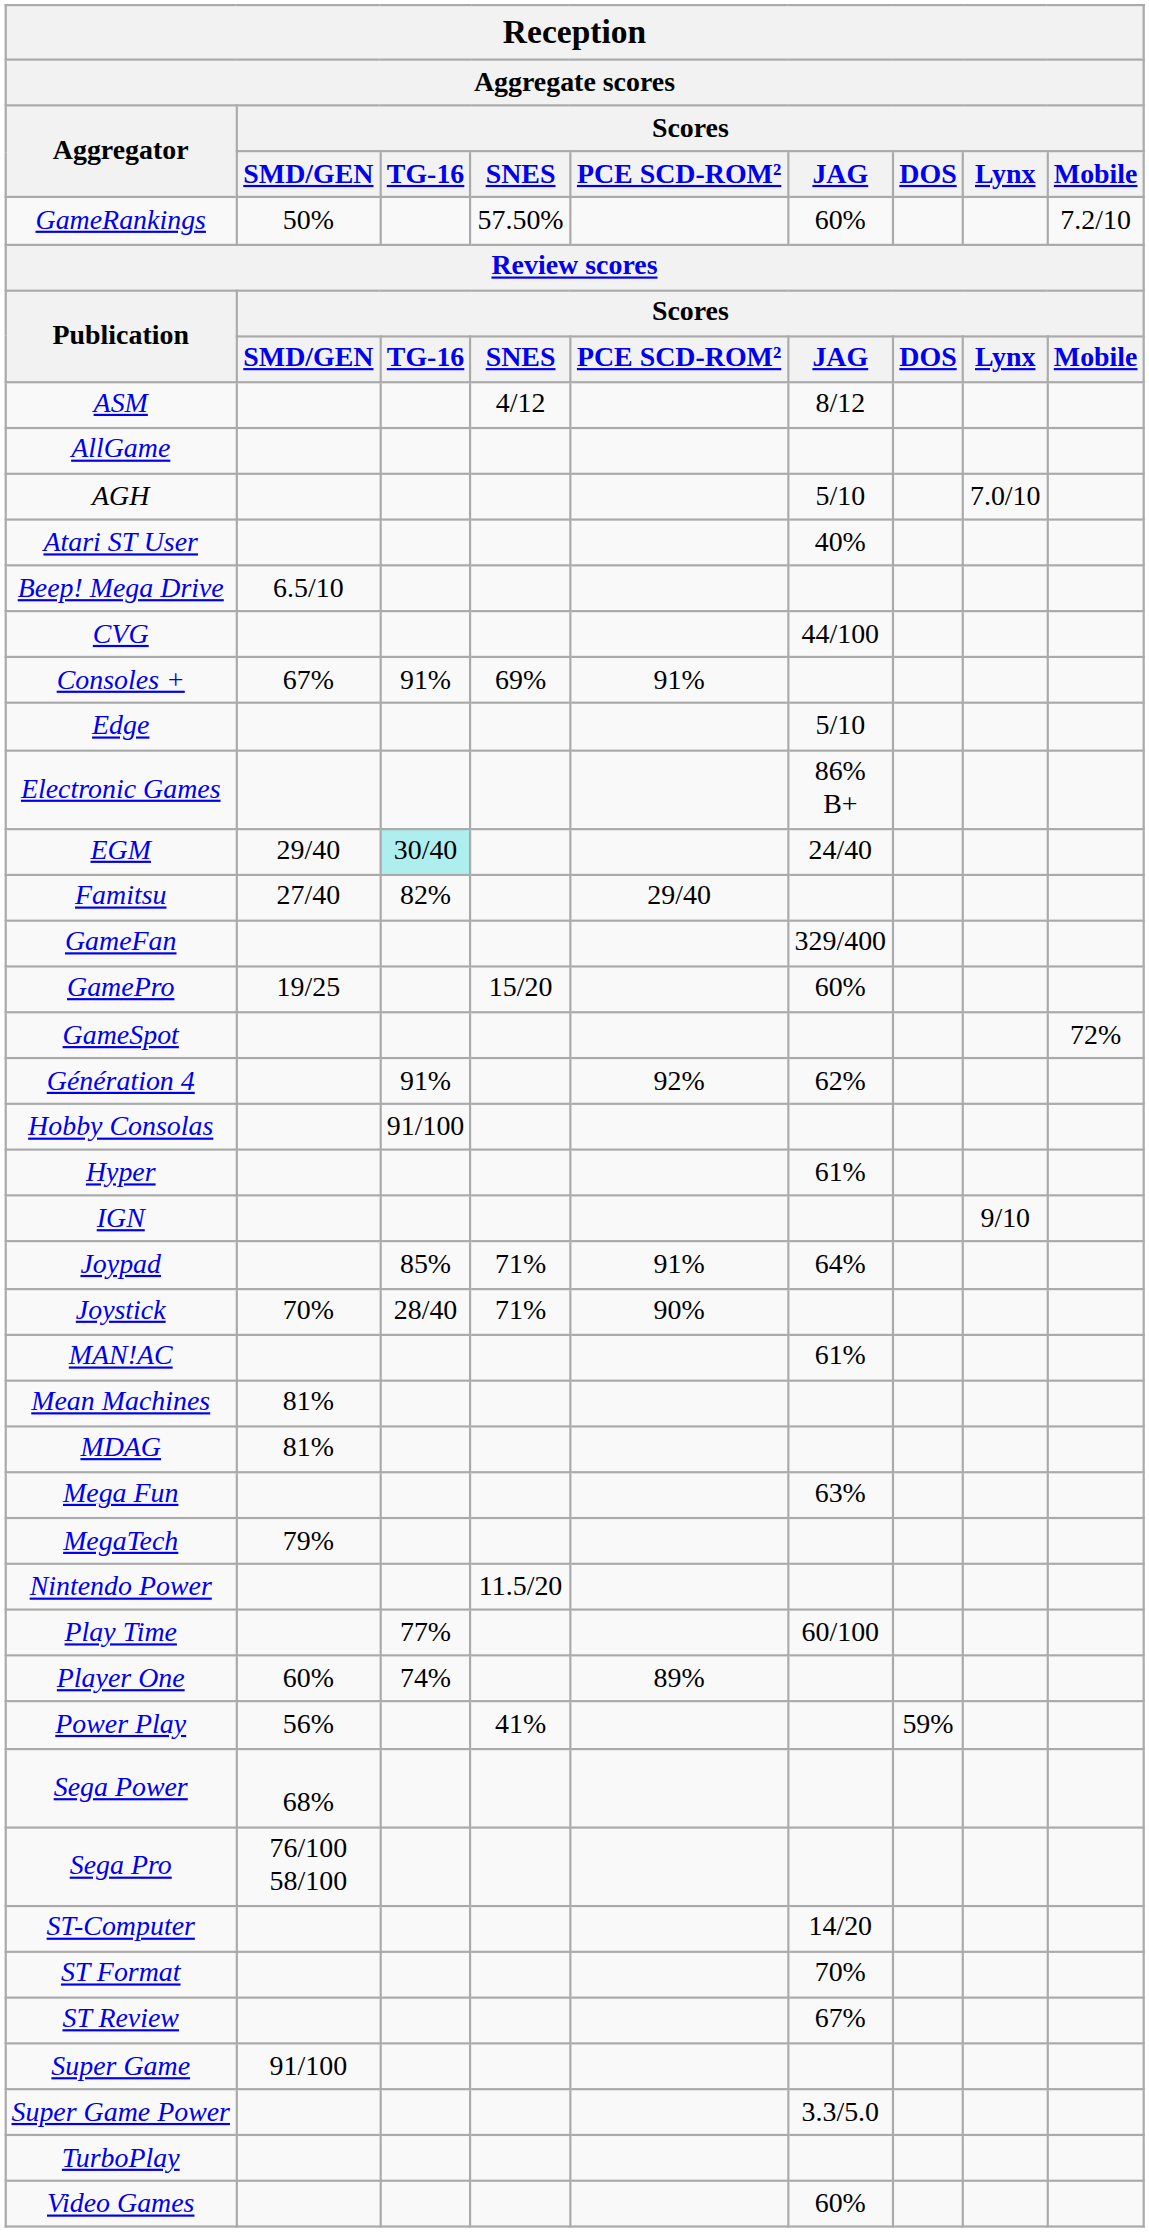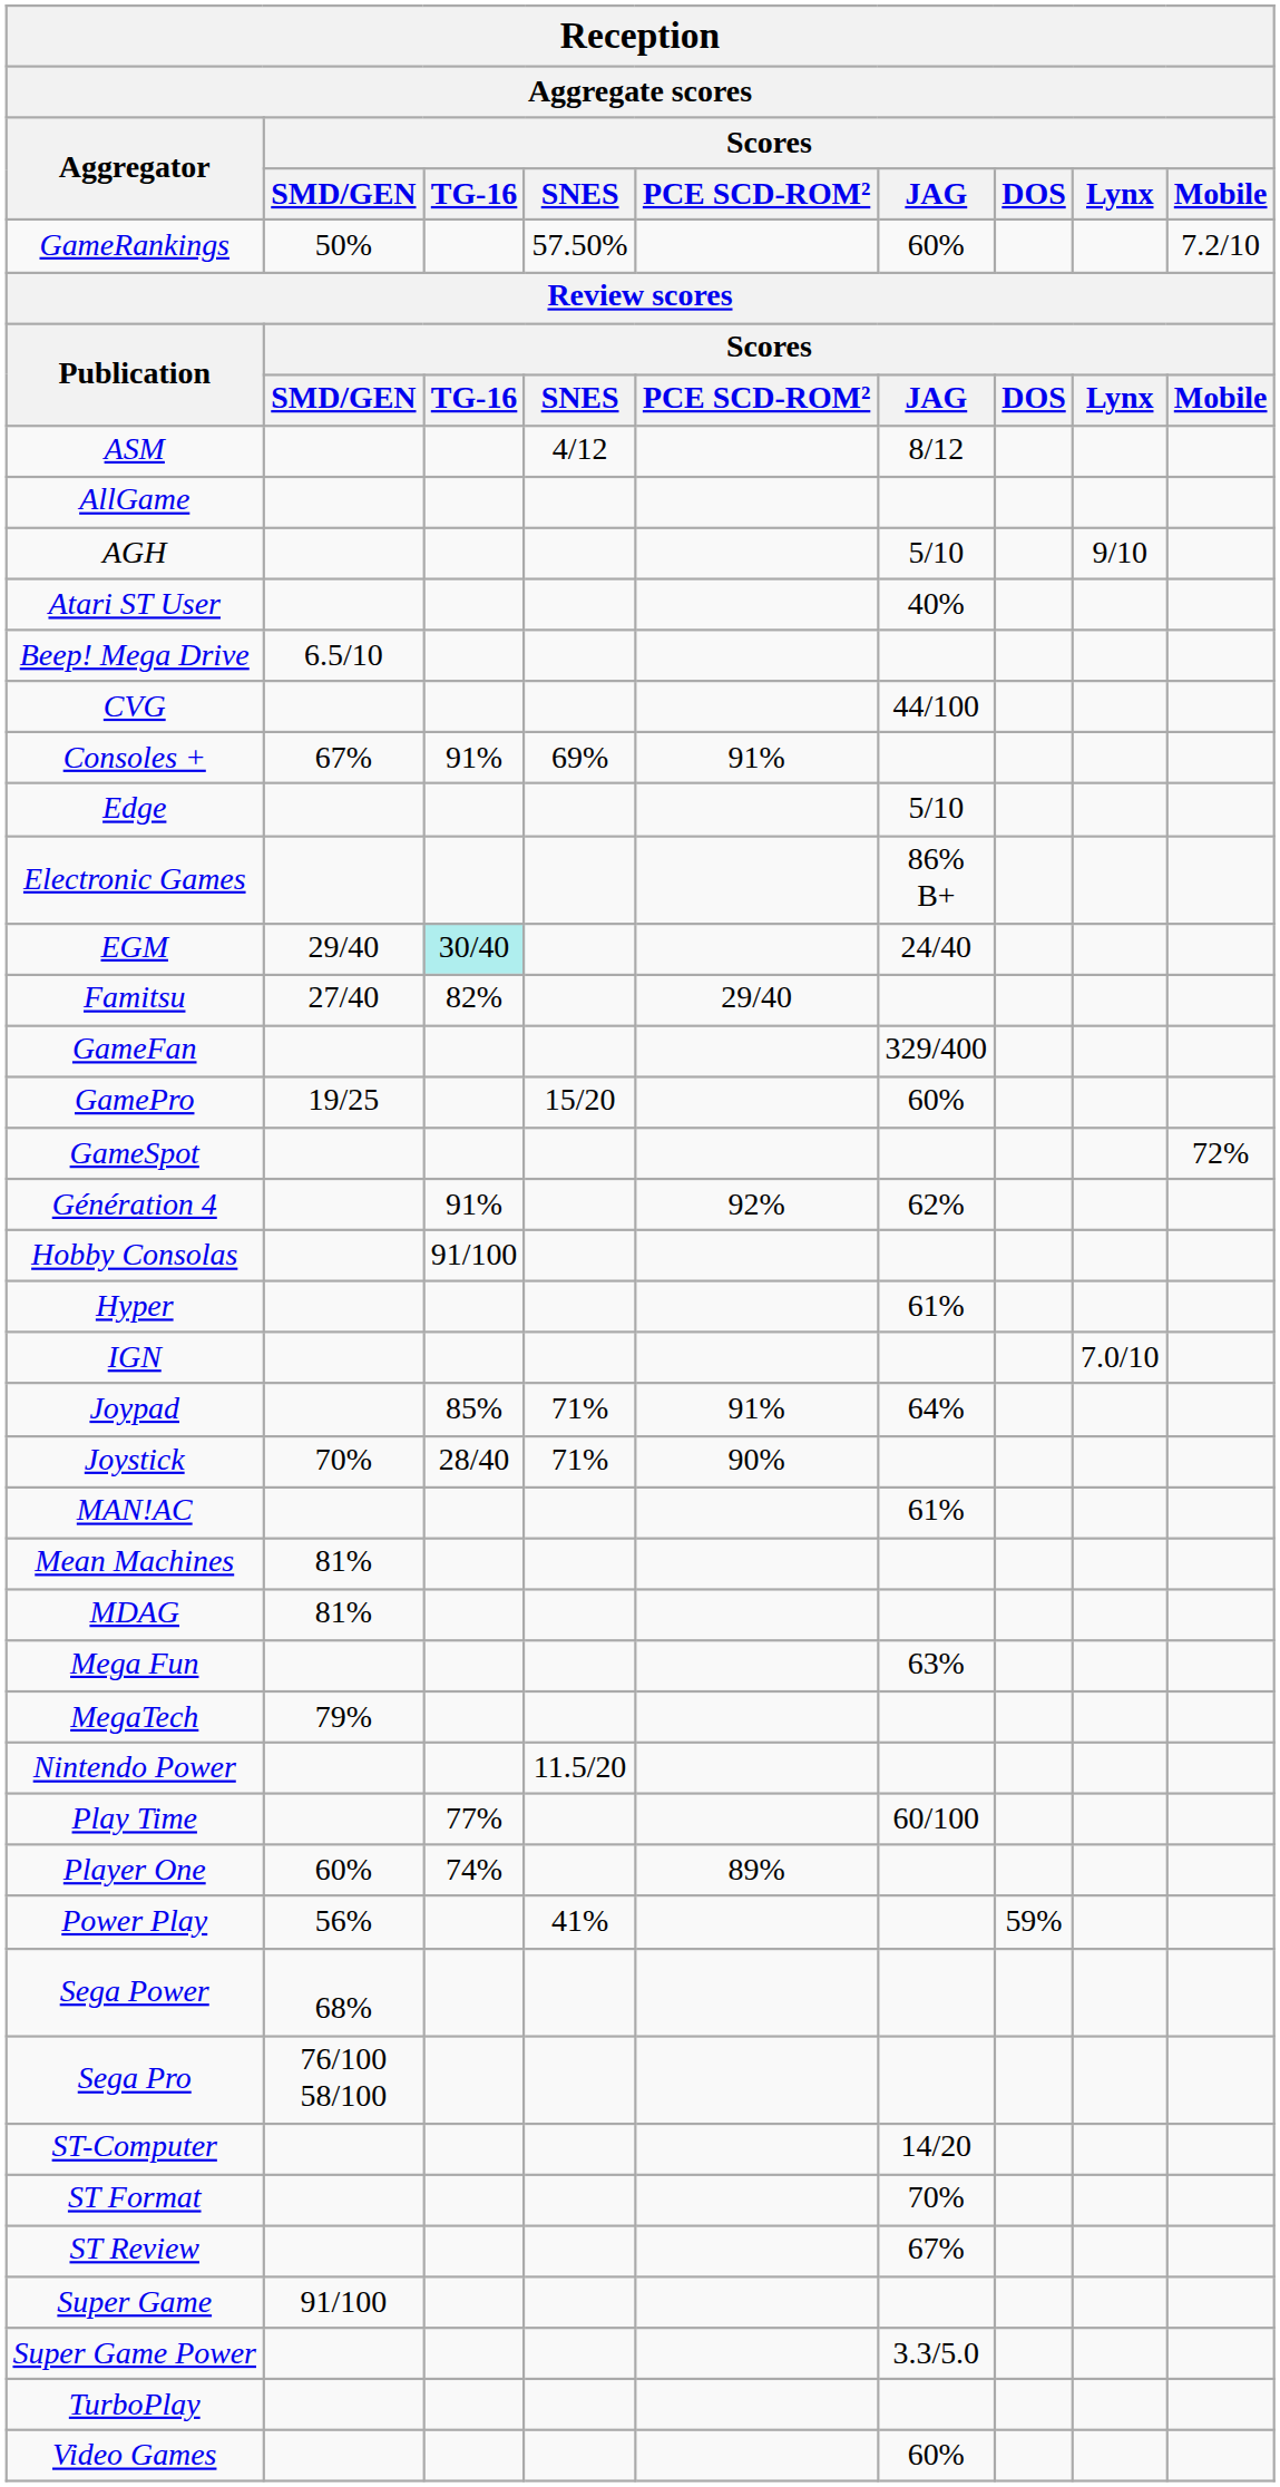AGH | Reception / Aggregate scores / Scores / Lynx: 7.0/10 -> 9/10
IGN | Reception / Aggregate scores / Scores / Lynx: 9/10 -> 7.0/10
